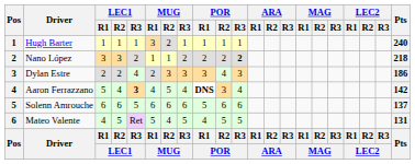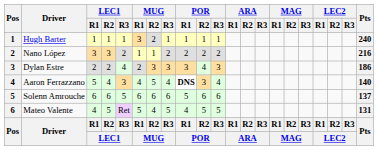Nano López | POR / R3: bold -> normal
Nano López | Pts: 218 -> 216
Aaron Ferrazzano | LEC1 / R3: bold -> normal
Aaron Ferrazzano | Pts: 142 -> 140
